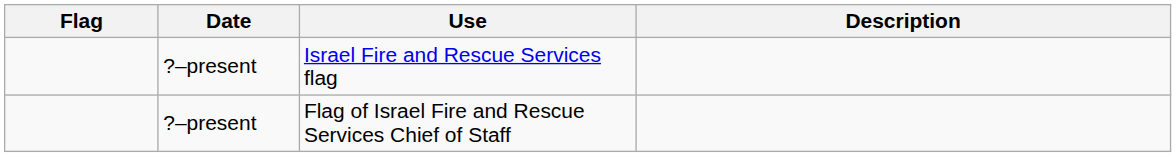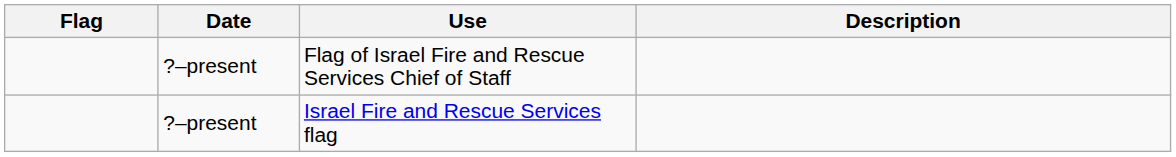rows swapped: Israel Fire and Rescue Services flag <-> Flag of Israel Fire and Rescue Services Chief of Staff
